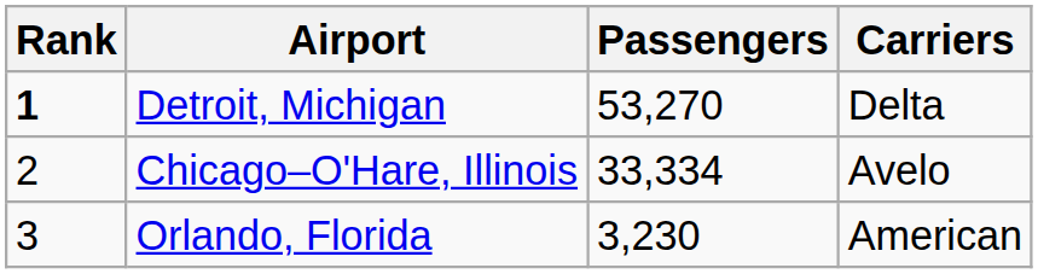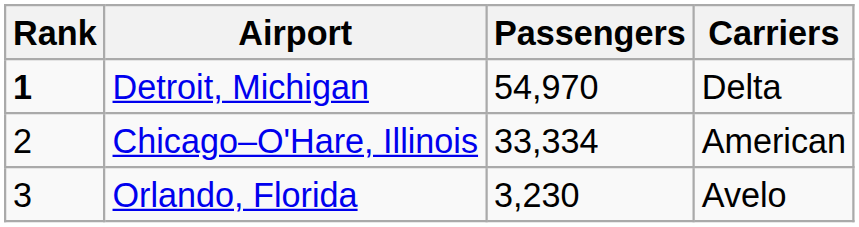Detroit, Michigan | Passengers: 53,270 -> 54,970
Chicago–O'Hare, Illinois | Carriers: Avelo -> American
Orlando, Florida | Carriers: American -> Avelo
